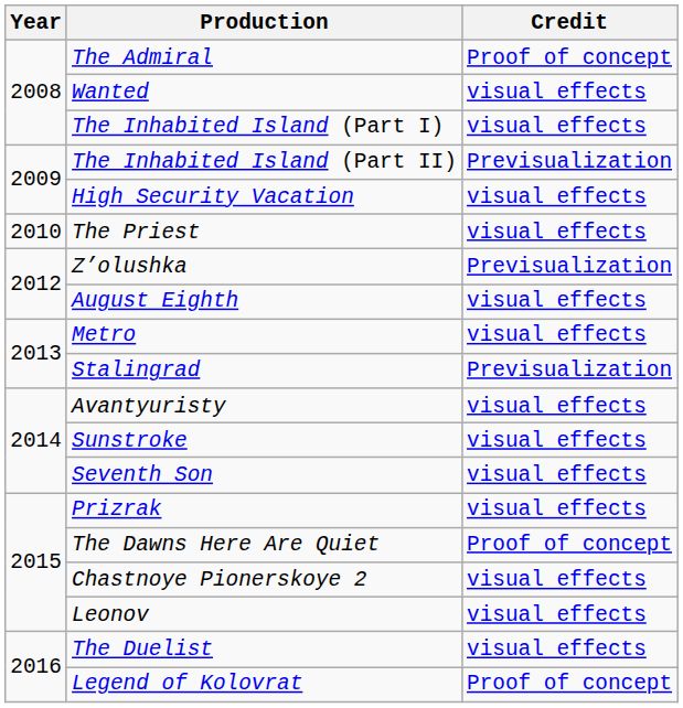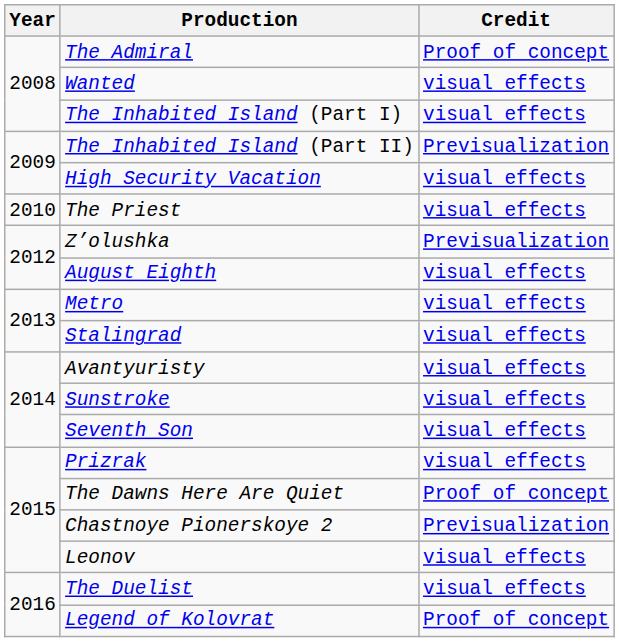Stalingrad | Credit: Previsualization -> visual effects
Chastnoye Pionerskoye 2 | Credit: visual effects -> Previsualization
